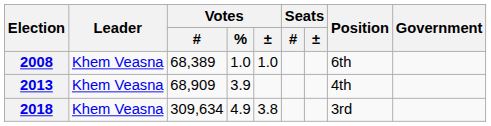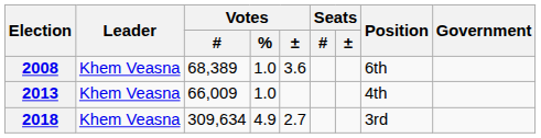2008 | Votes / ±: 1.0 -> 3.6
2013 | Votes / #: 68,909 -> 66,009
2013 | Votes / %: 3.9 -> 1.0
2018 | Votes / ±: 3.8 -> 2.7
